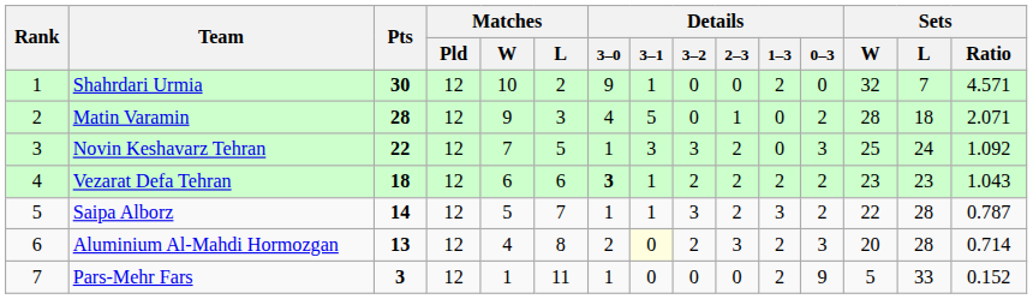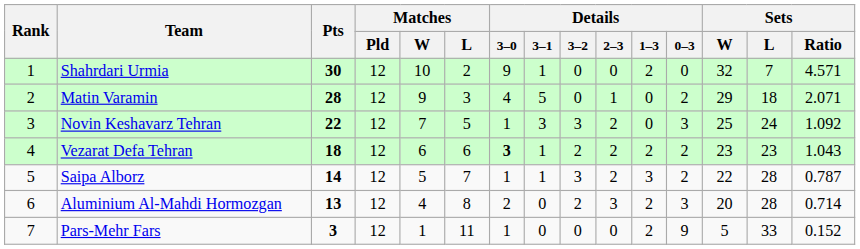Matin Varamin | Sets / W: 28 -> 29
Aluminium Al-Mahdi Hormozgan | Details / 3–1: lightyellow background -> no background
